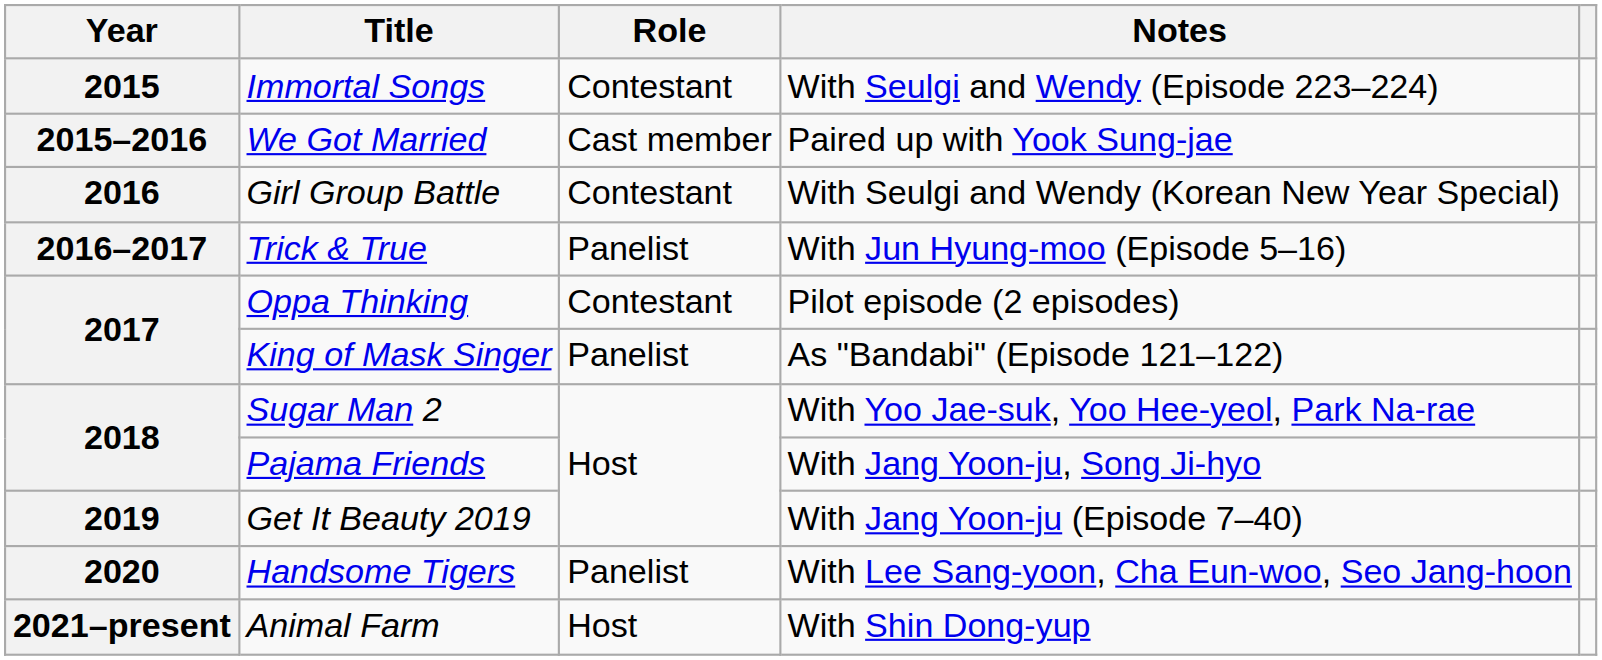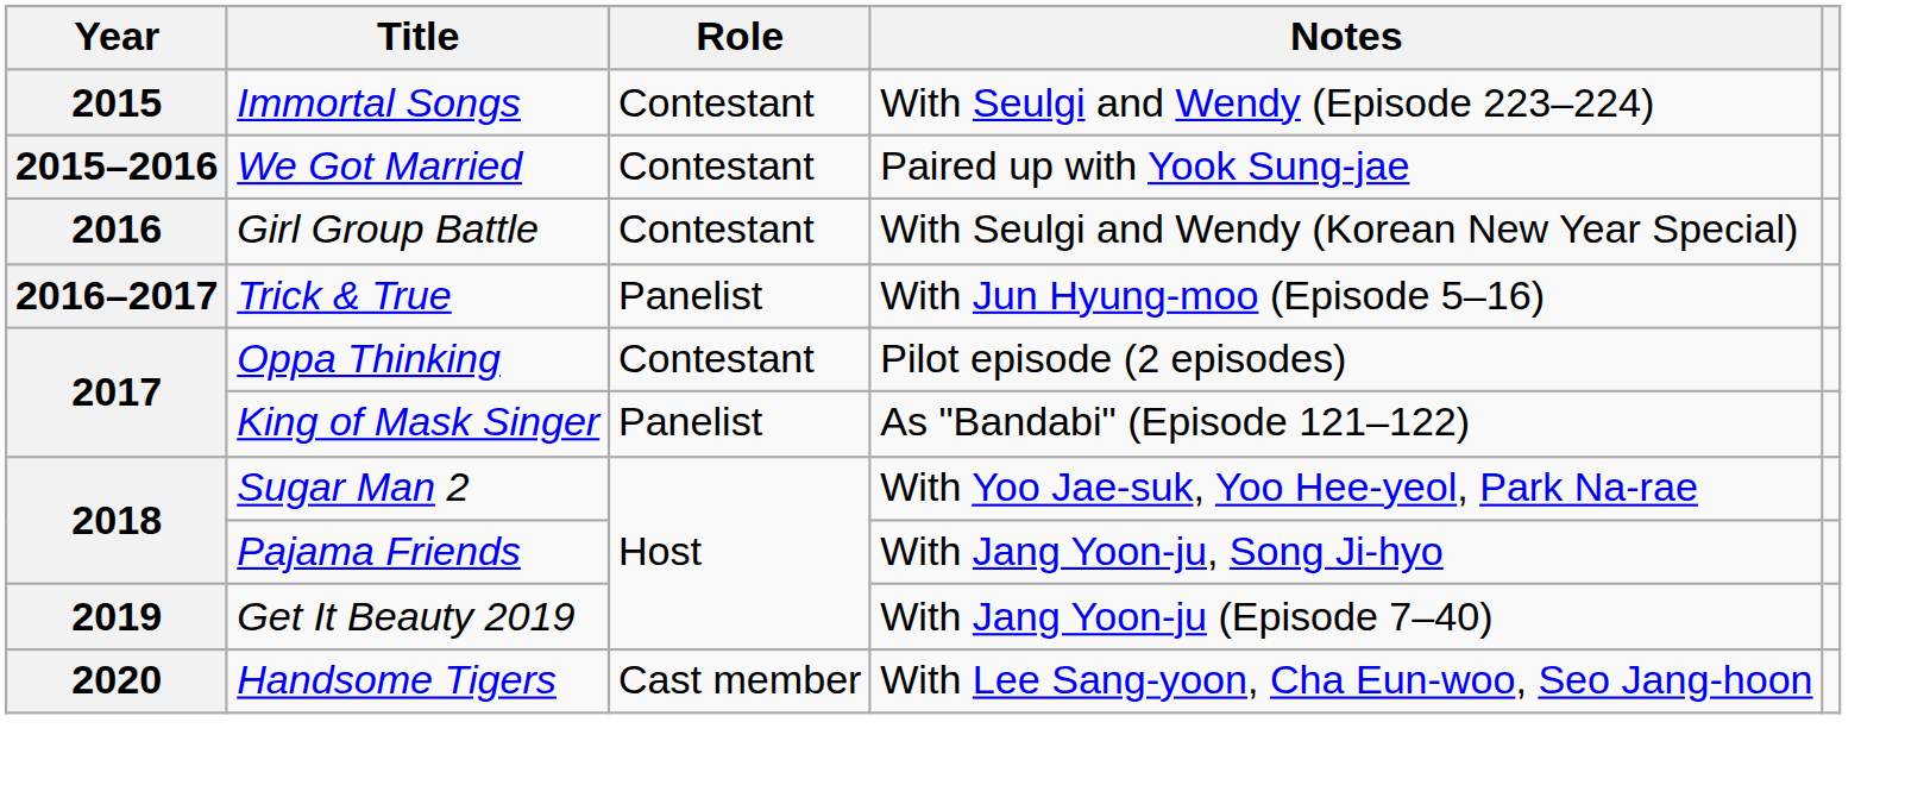We Got Married | Role: Cast member -> Contestant
Handsome Tigers | Role: Panelist -> Cast member
- row: 2021–present | Animal Farm | Host | With Shin Dong-yup
